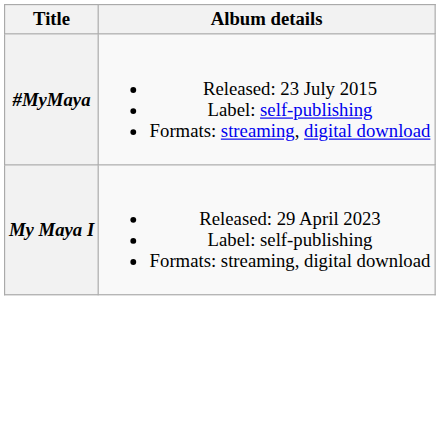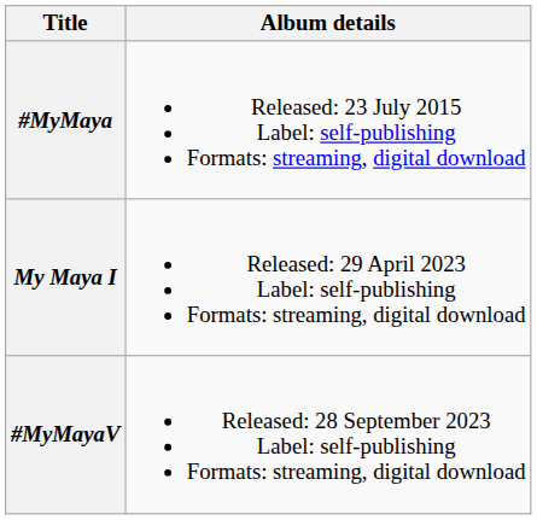+ row: #MyMayaV | Released: 28 September 2023 Label: self-publishing Formats: streaming, digital download
